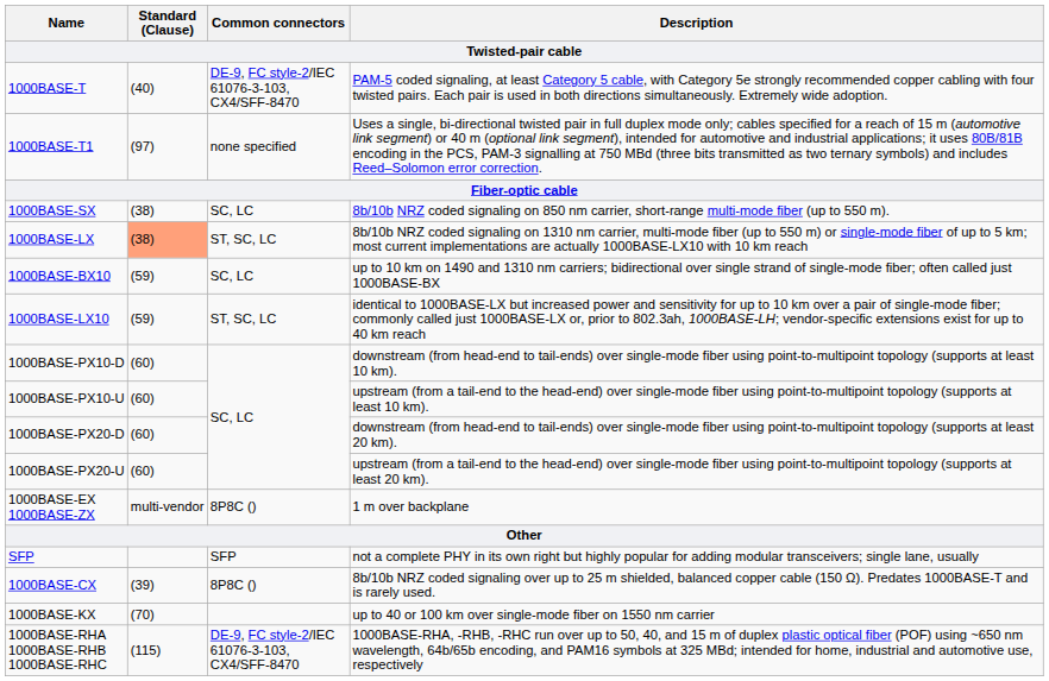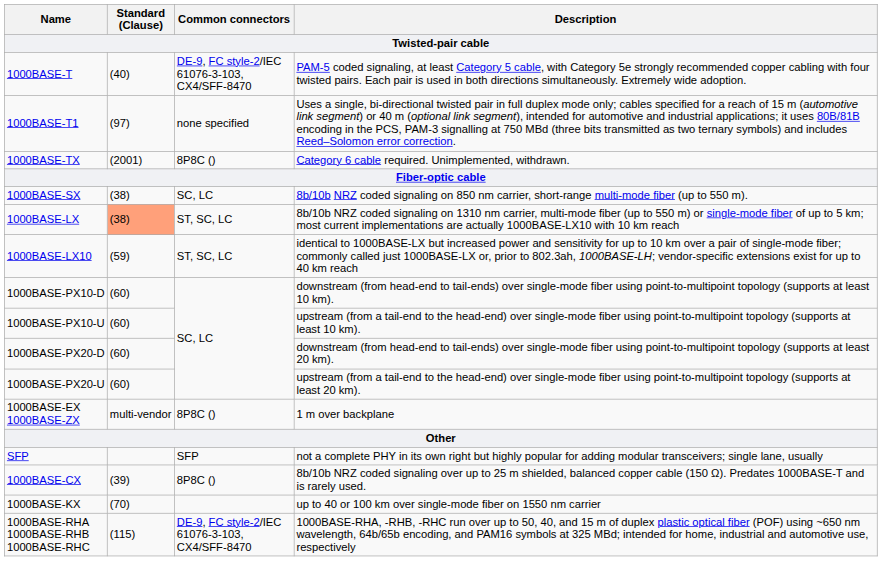+ row: 1000BASE-TX | (2001) | 8P8C () | Category 6 cable required. Unimplemented, withdrawn.
- row: 1000BASE-BX10 | (59) | SC, LC | up to 10 km on 1490 and 1310 nm carriers; bidirectional over single strand of single-mode fiber; often called just 1000BASE-BX
